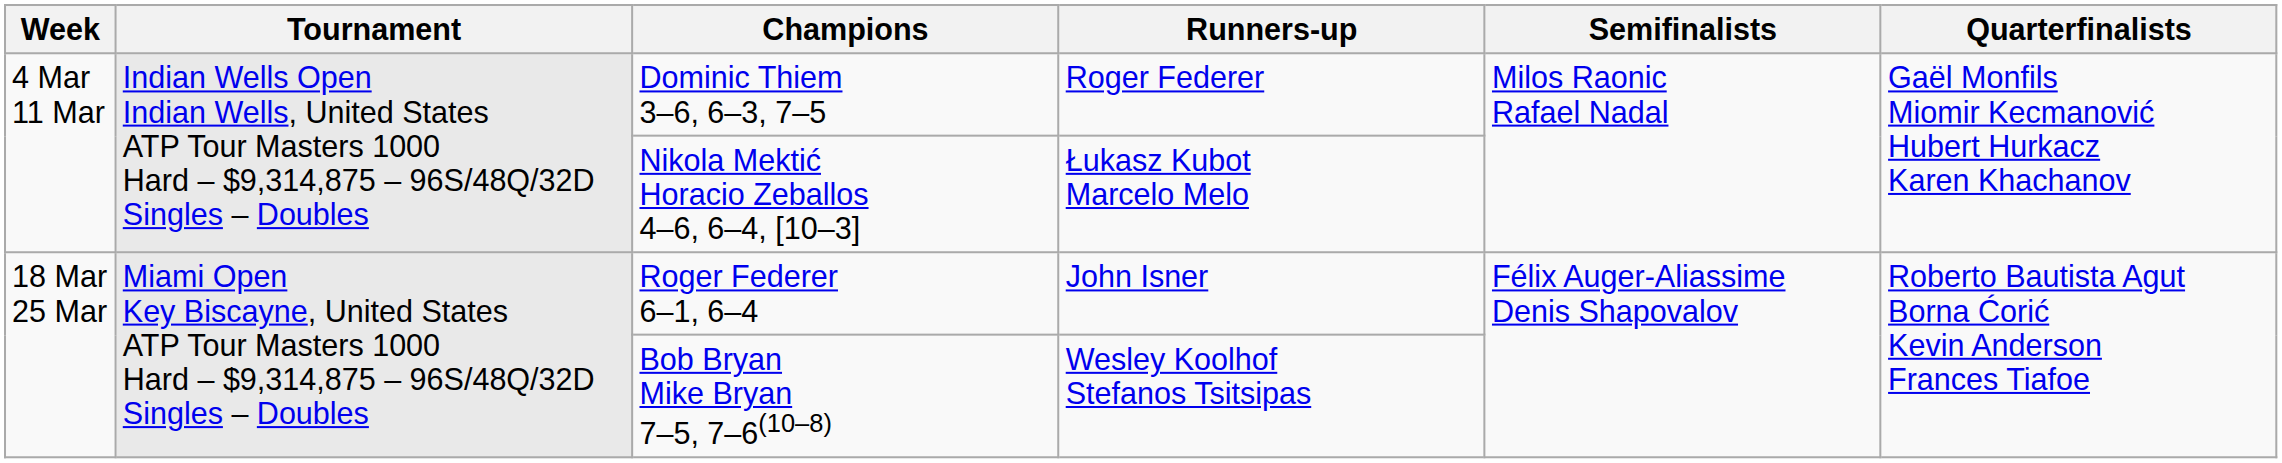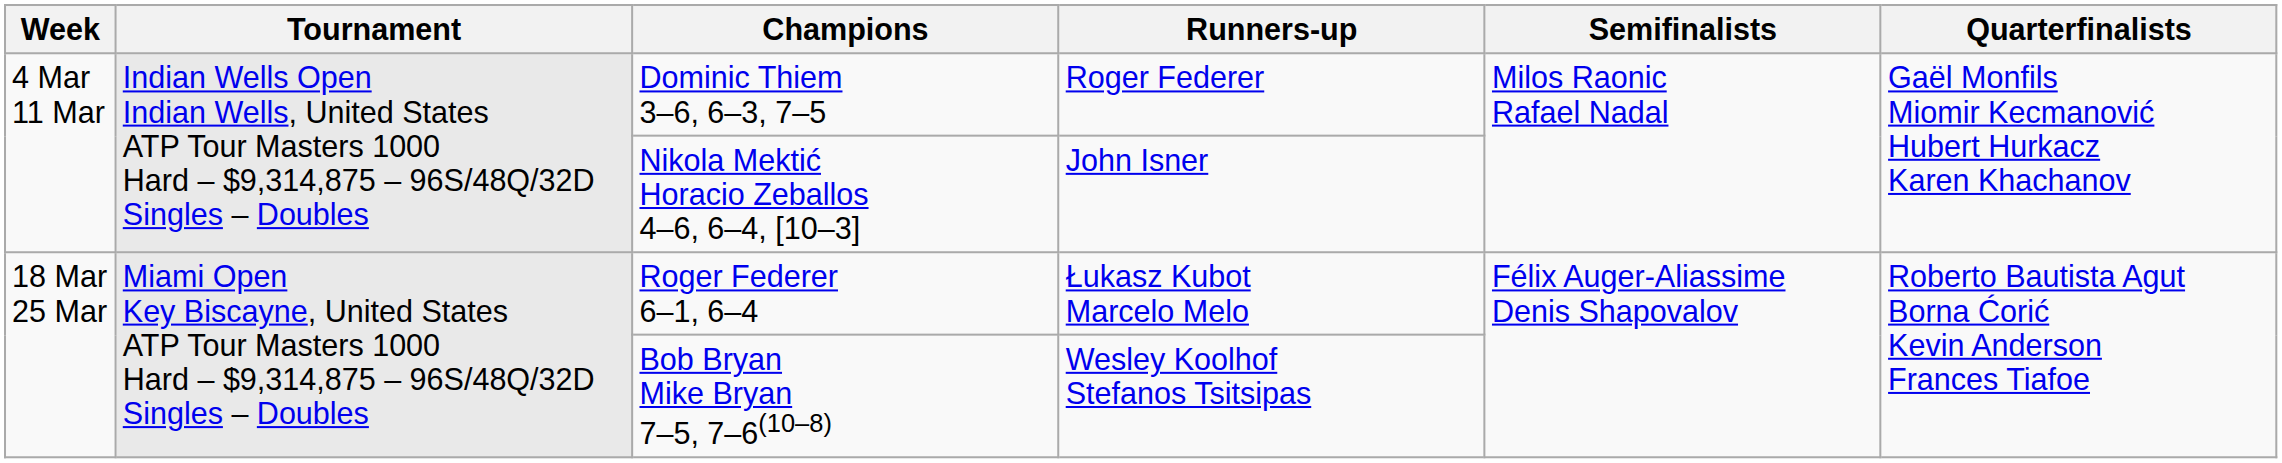Nikola Mektić Horacio Zeballos 4–6, 6–4, [10–3] | Runners-up: Łukasz Kubot Marcelo Melo -> John Isner
Roger Federer 6–1, 6–4 | Runners-up: John Isner -> Łukasz Kubot Marcelo Melo
